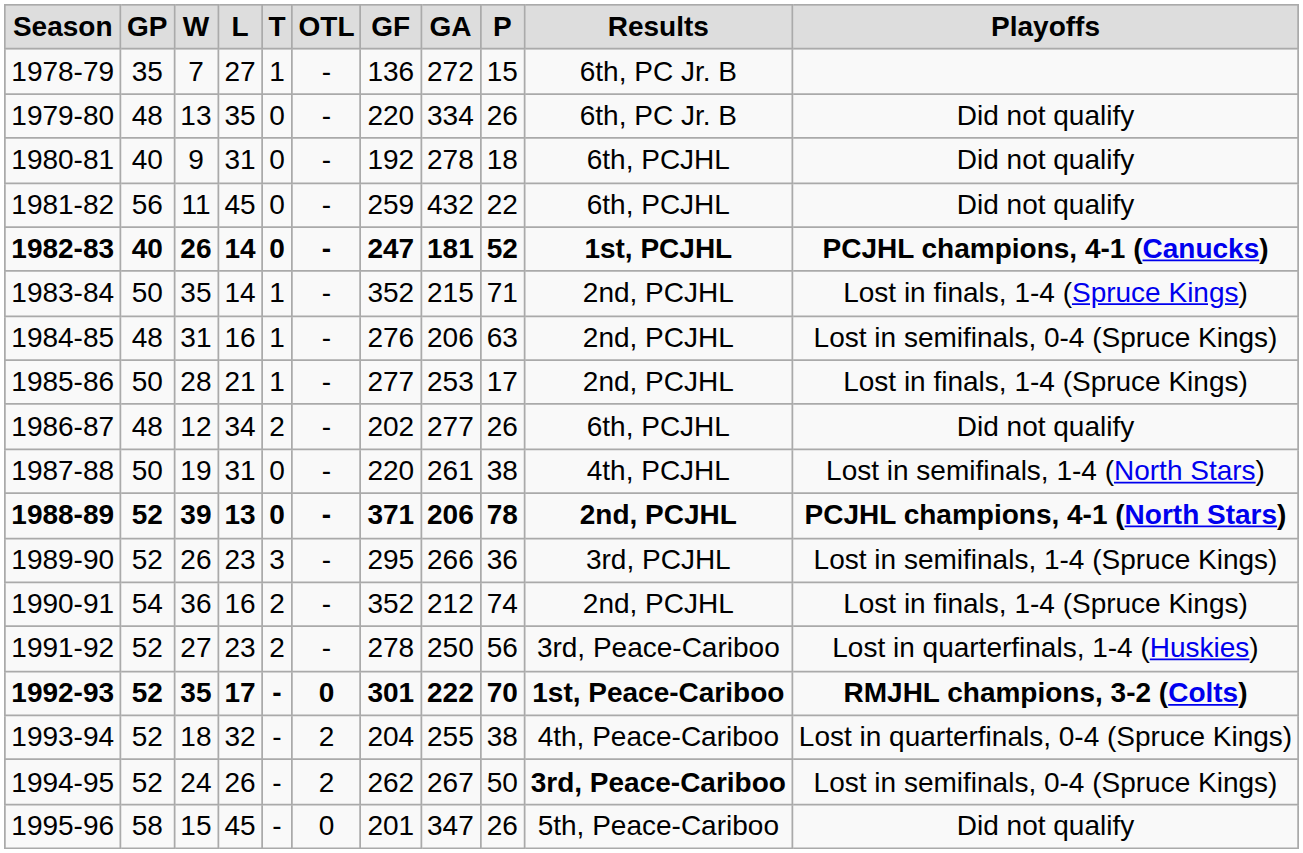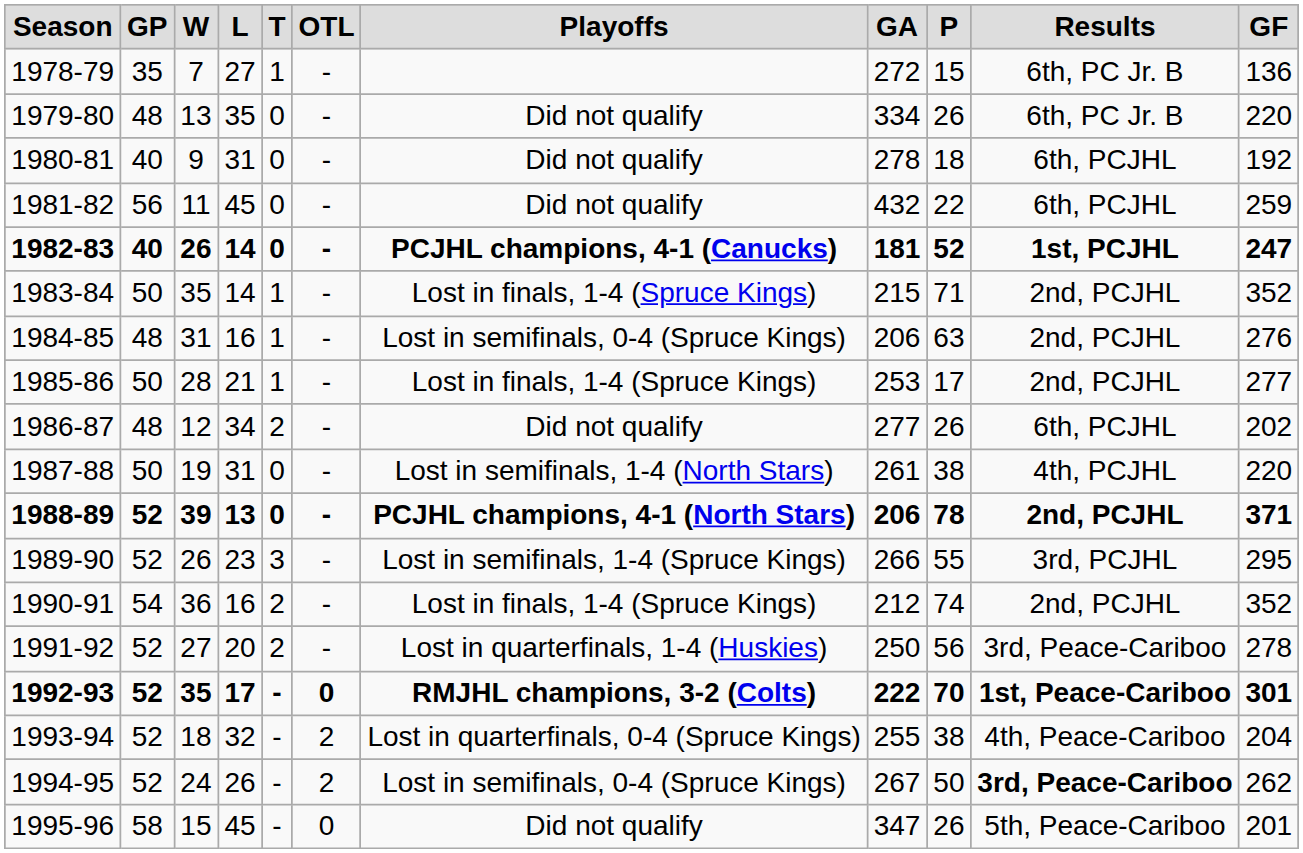columns swapped: GF <-> Playoffs
1989-90 | P: 36 -> 55
1991-92 | L: 23 -> 20
